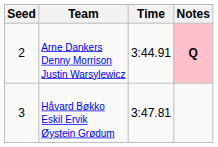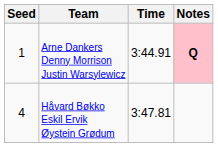Arne Dankers Denny Morrison Justin Warsylewicz | Seed: 2 -> 1
Håvard Bøkko Eskil Ervik Øystein Grødum | Seed: 3 -> 4
